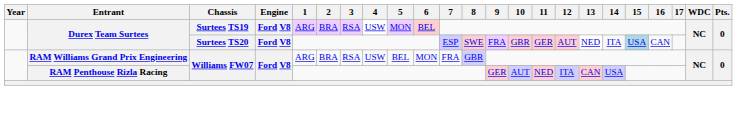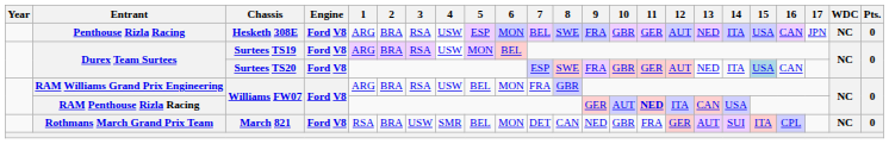+ row: Penthouse Rizla Racing | Hesketh 308E | Ford V8 | ARG | BRA | RSA | USW | ESP | MON | BEL | SWE | FRA | GBR | GER | AUT | NED | ITA | USA | CAN | JPN | NC | 0
RAM Penthouse Rizla Racing | 11: normal -> bold
+ row: Rothmans March Grand Prix Team | March 821 | Ford V8 | RSA | BRA | USW | SMR | BEL | MON | DET | CAN | NED | GBR | FRA | GER | AUT | SUI | ITA | CPL | NC | 0
